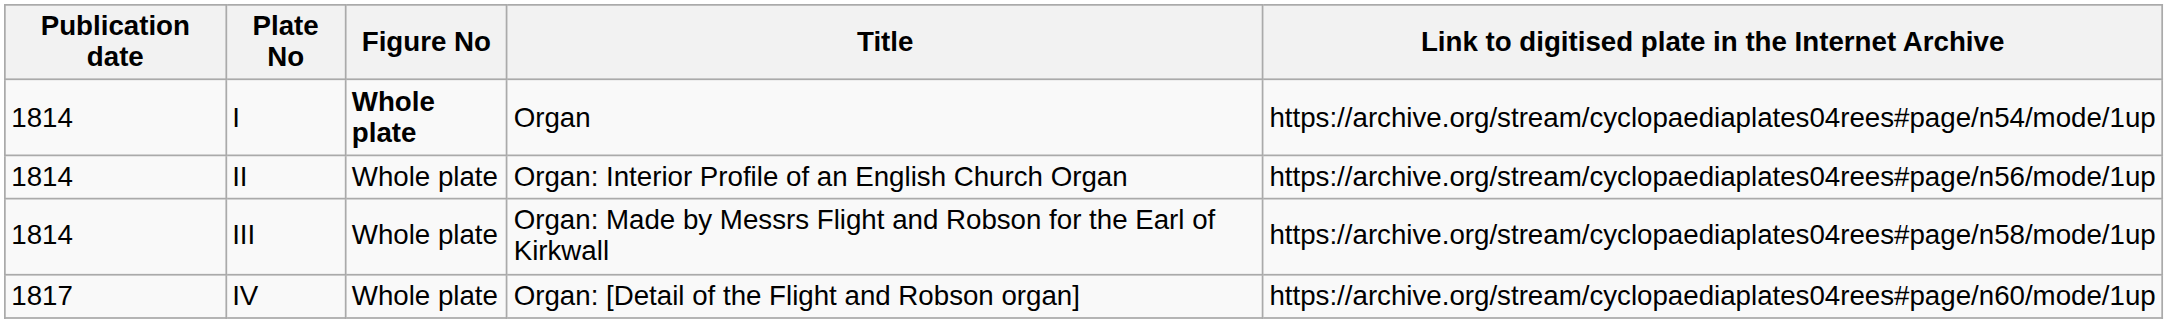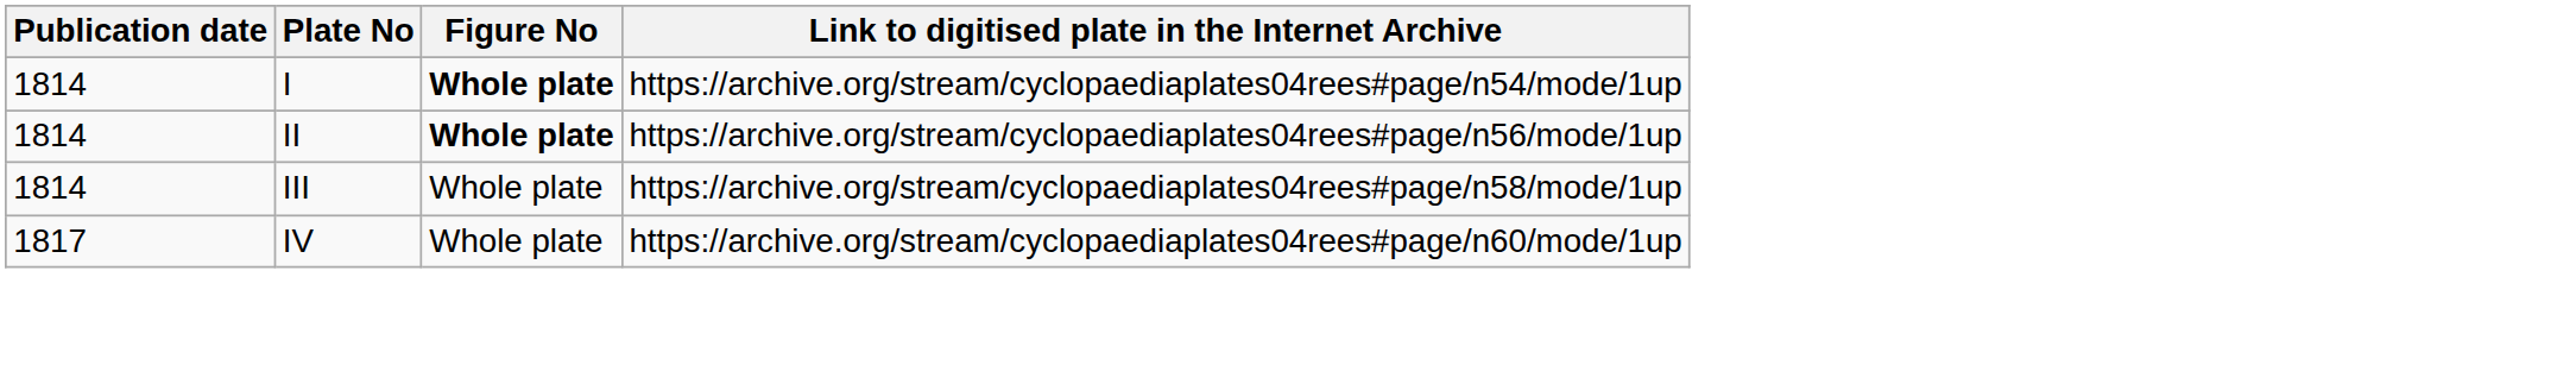- column: Title | Organ | Organ: Interior Profile of an English Church Organ | Organ: Made by Messrs Flight and Robson for the Earl of Kirkwall | Organ: [Detail of the Flight and Robson organ]
II | Figure No: normal -> bold
